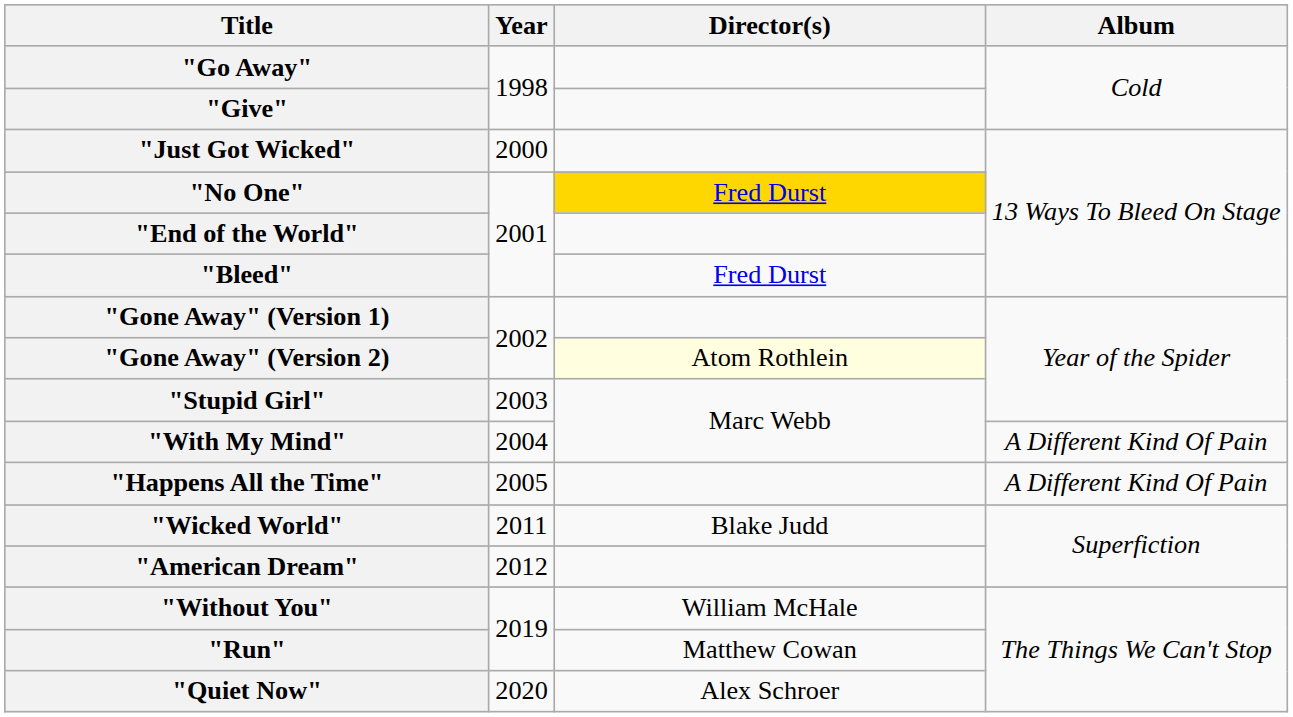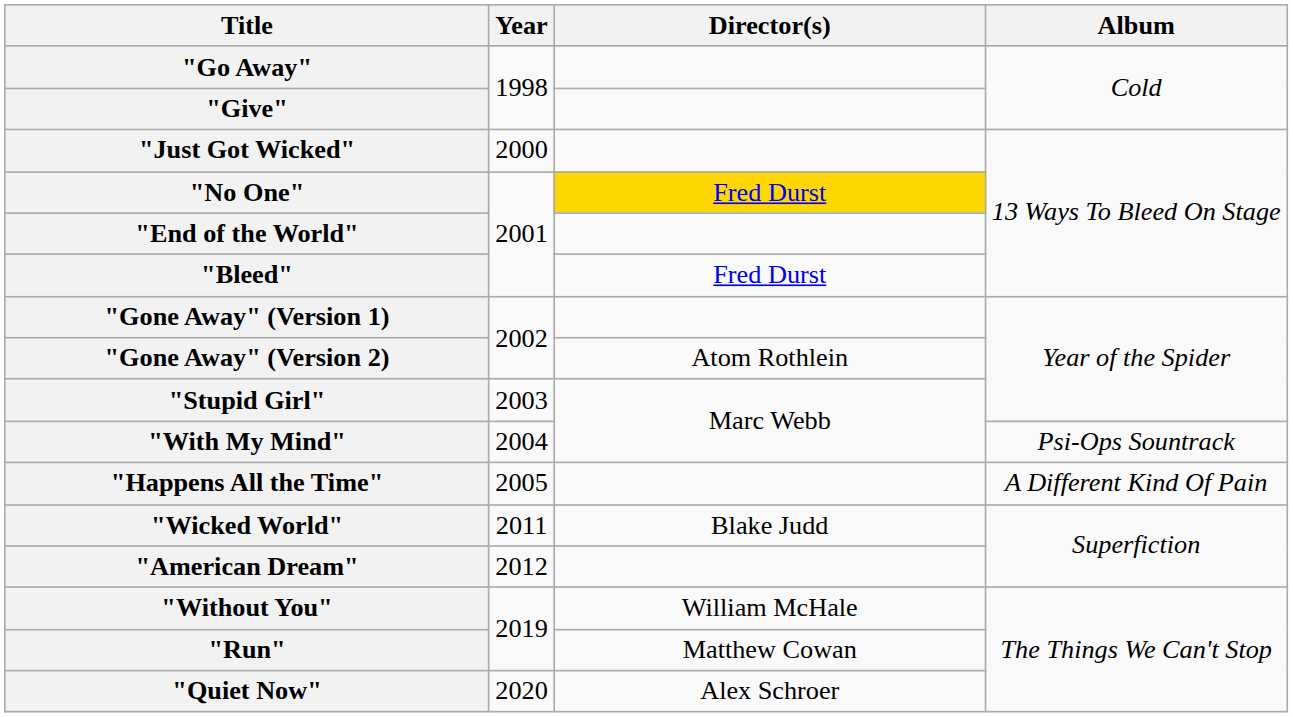"Gone Away" (Version 2) | Director(s): lightyellow background -> no background
"With My Mind" | Album: A Different Kind Of Pain -> Psi-Ops Sountrack
